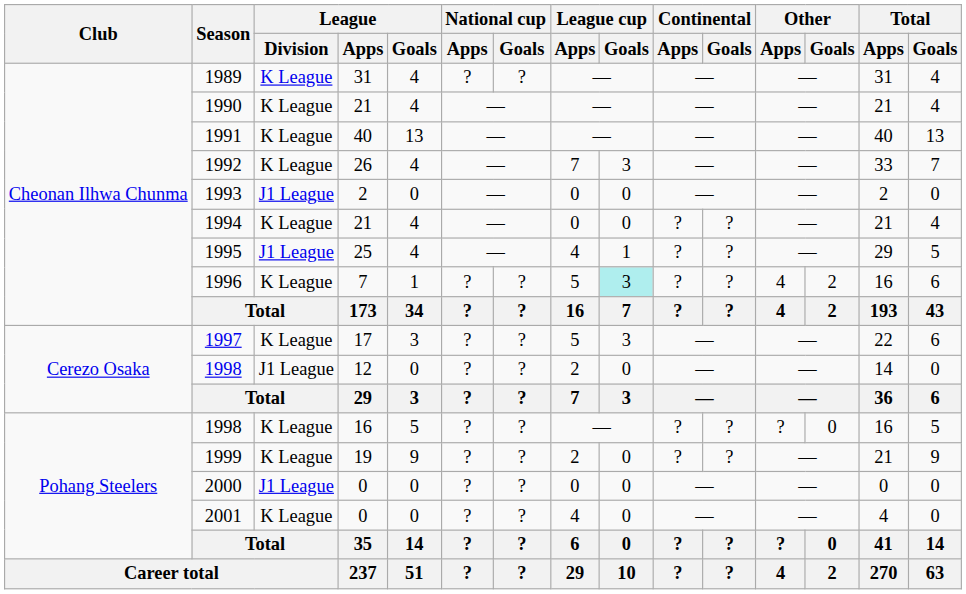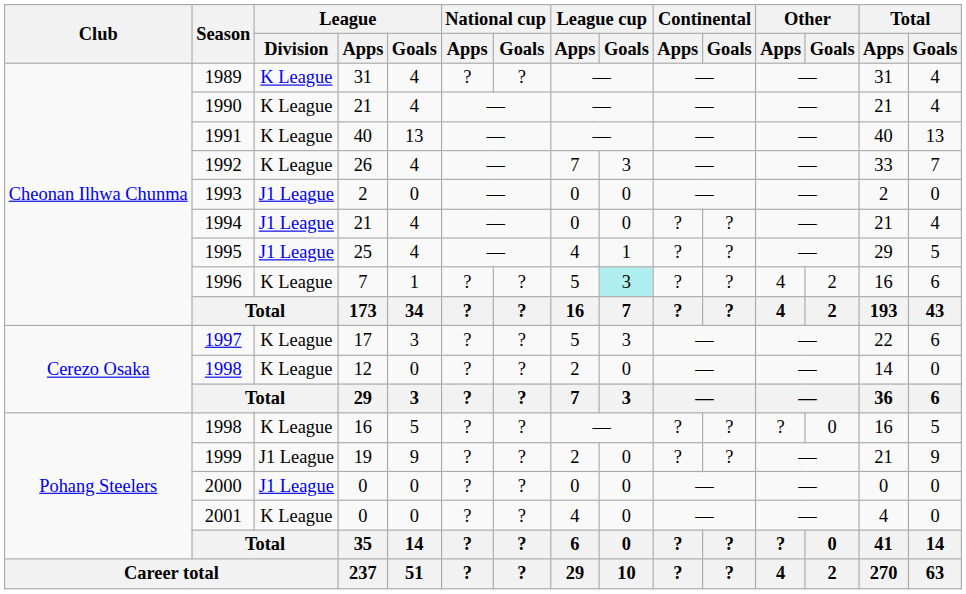1994 | League / Division: K League -> J1 League
1998 / 12 | League / Division: J1 League -> K League
1999 | League / Division: K League -> J1 League
